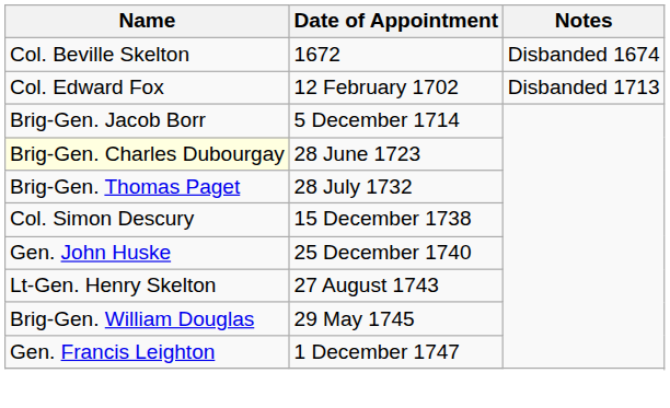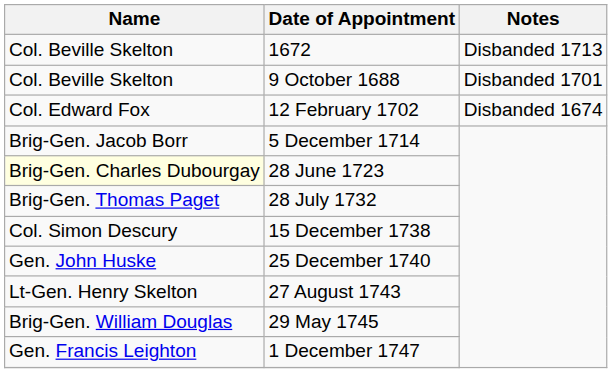1672 | Notes: Disbanded 1674 -> Disbanded 1713
+ row: Col. Beville Skelton | 9 October 1688 | Disbanded 1701
12 February 1702 | Notes: Disbanded 1713 -> Disbanded 1674
